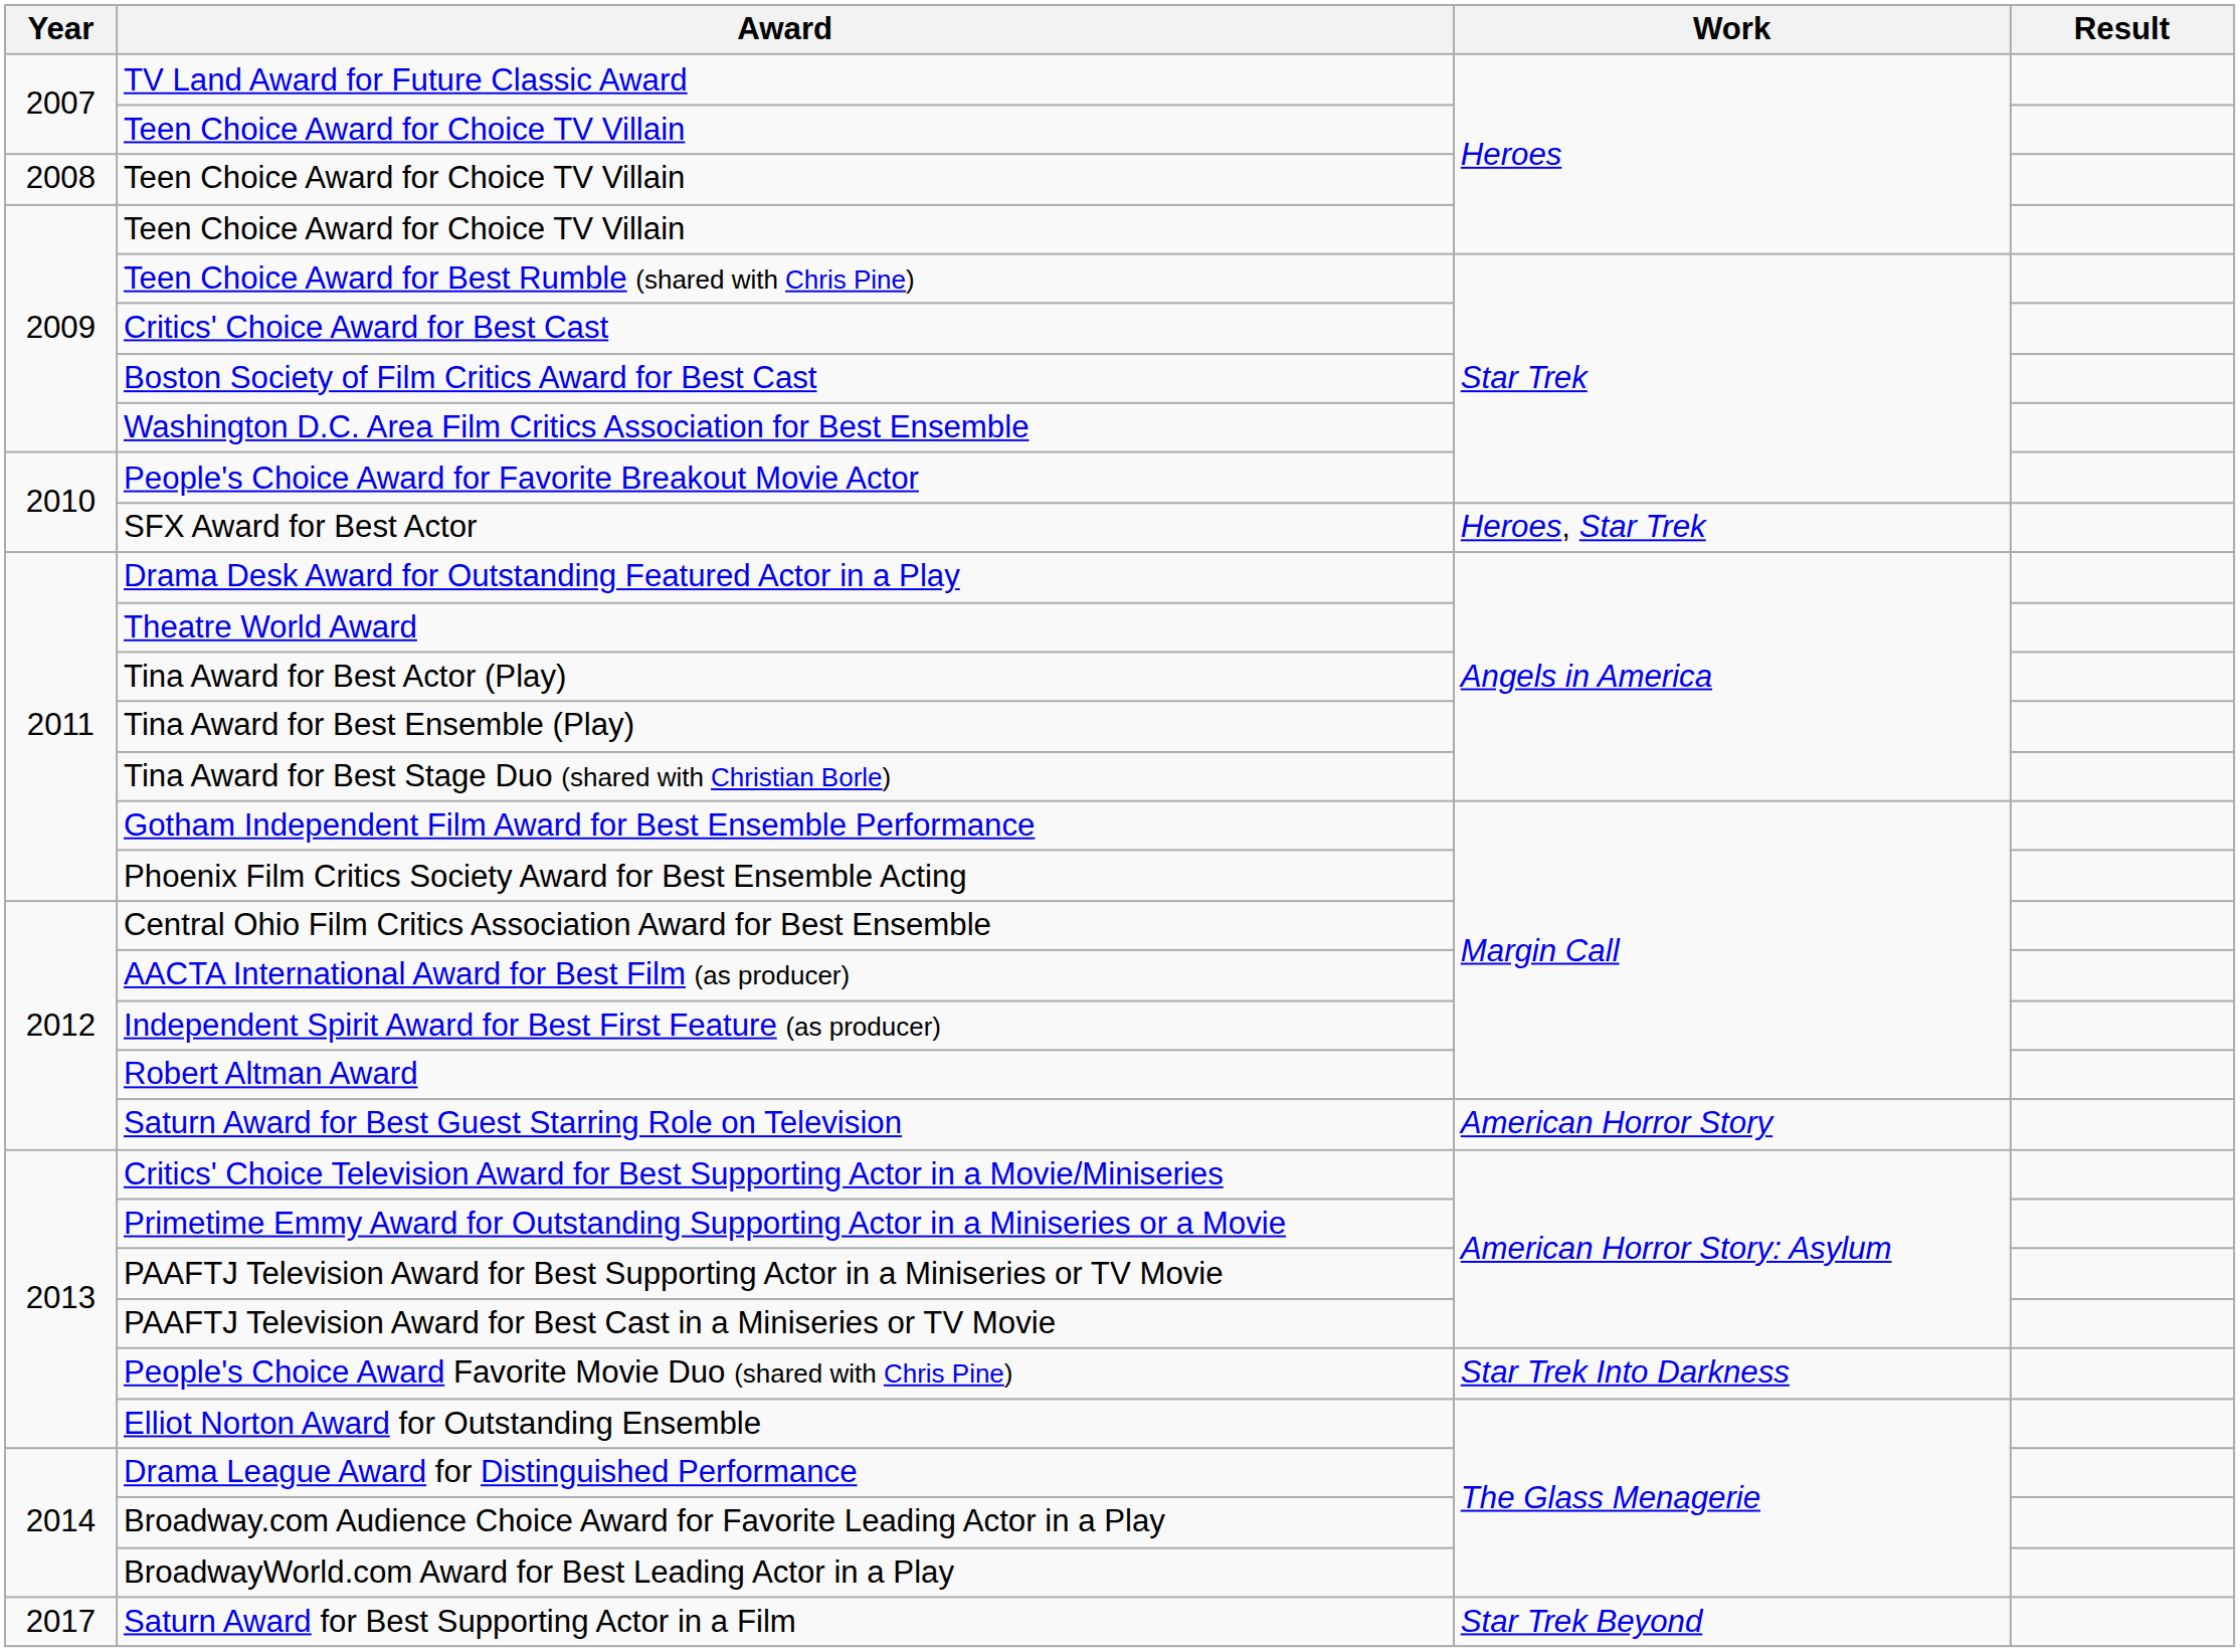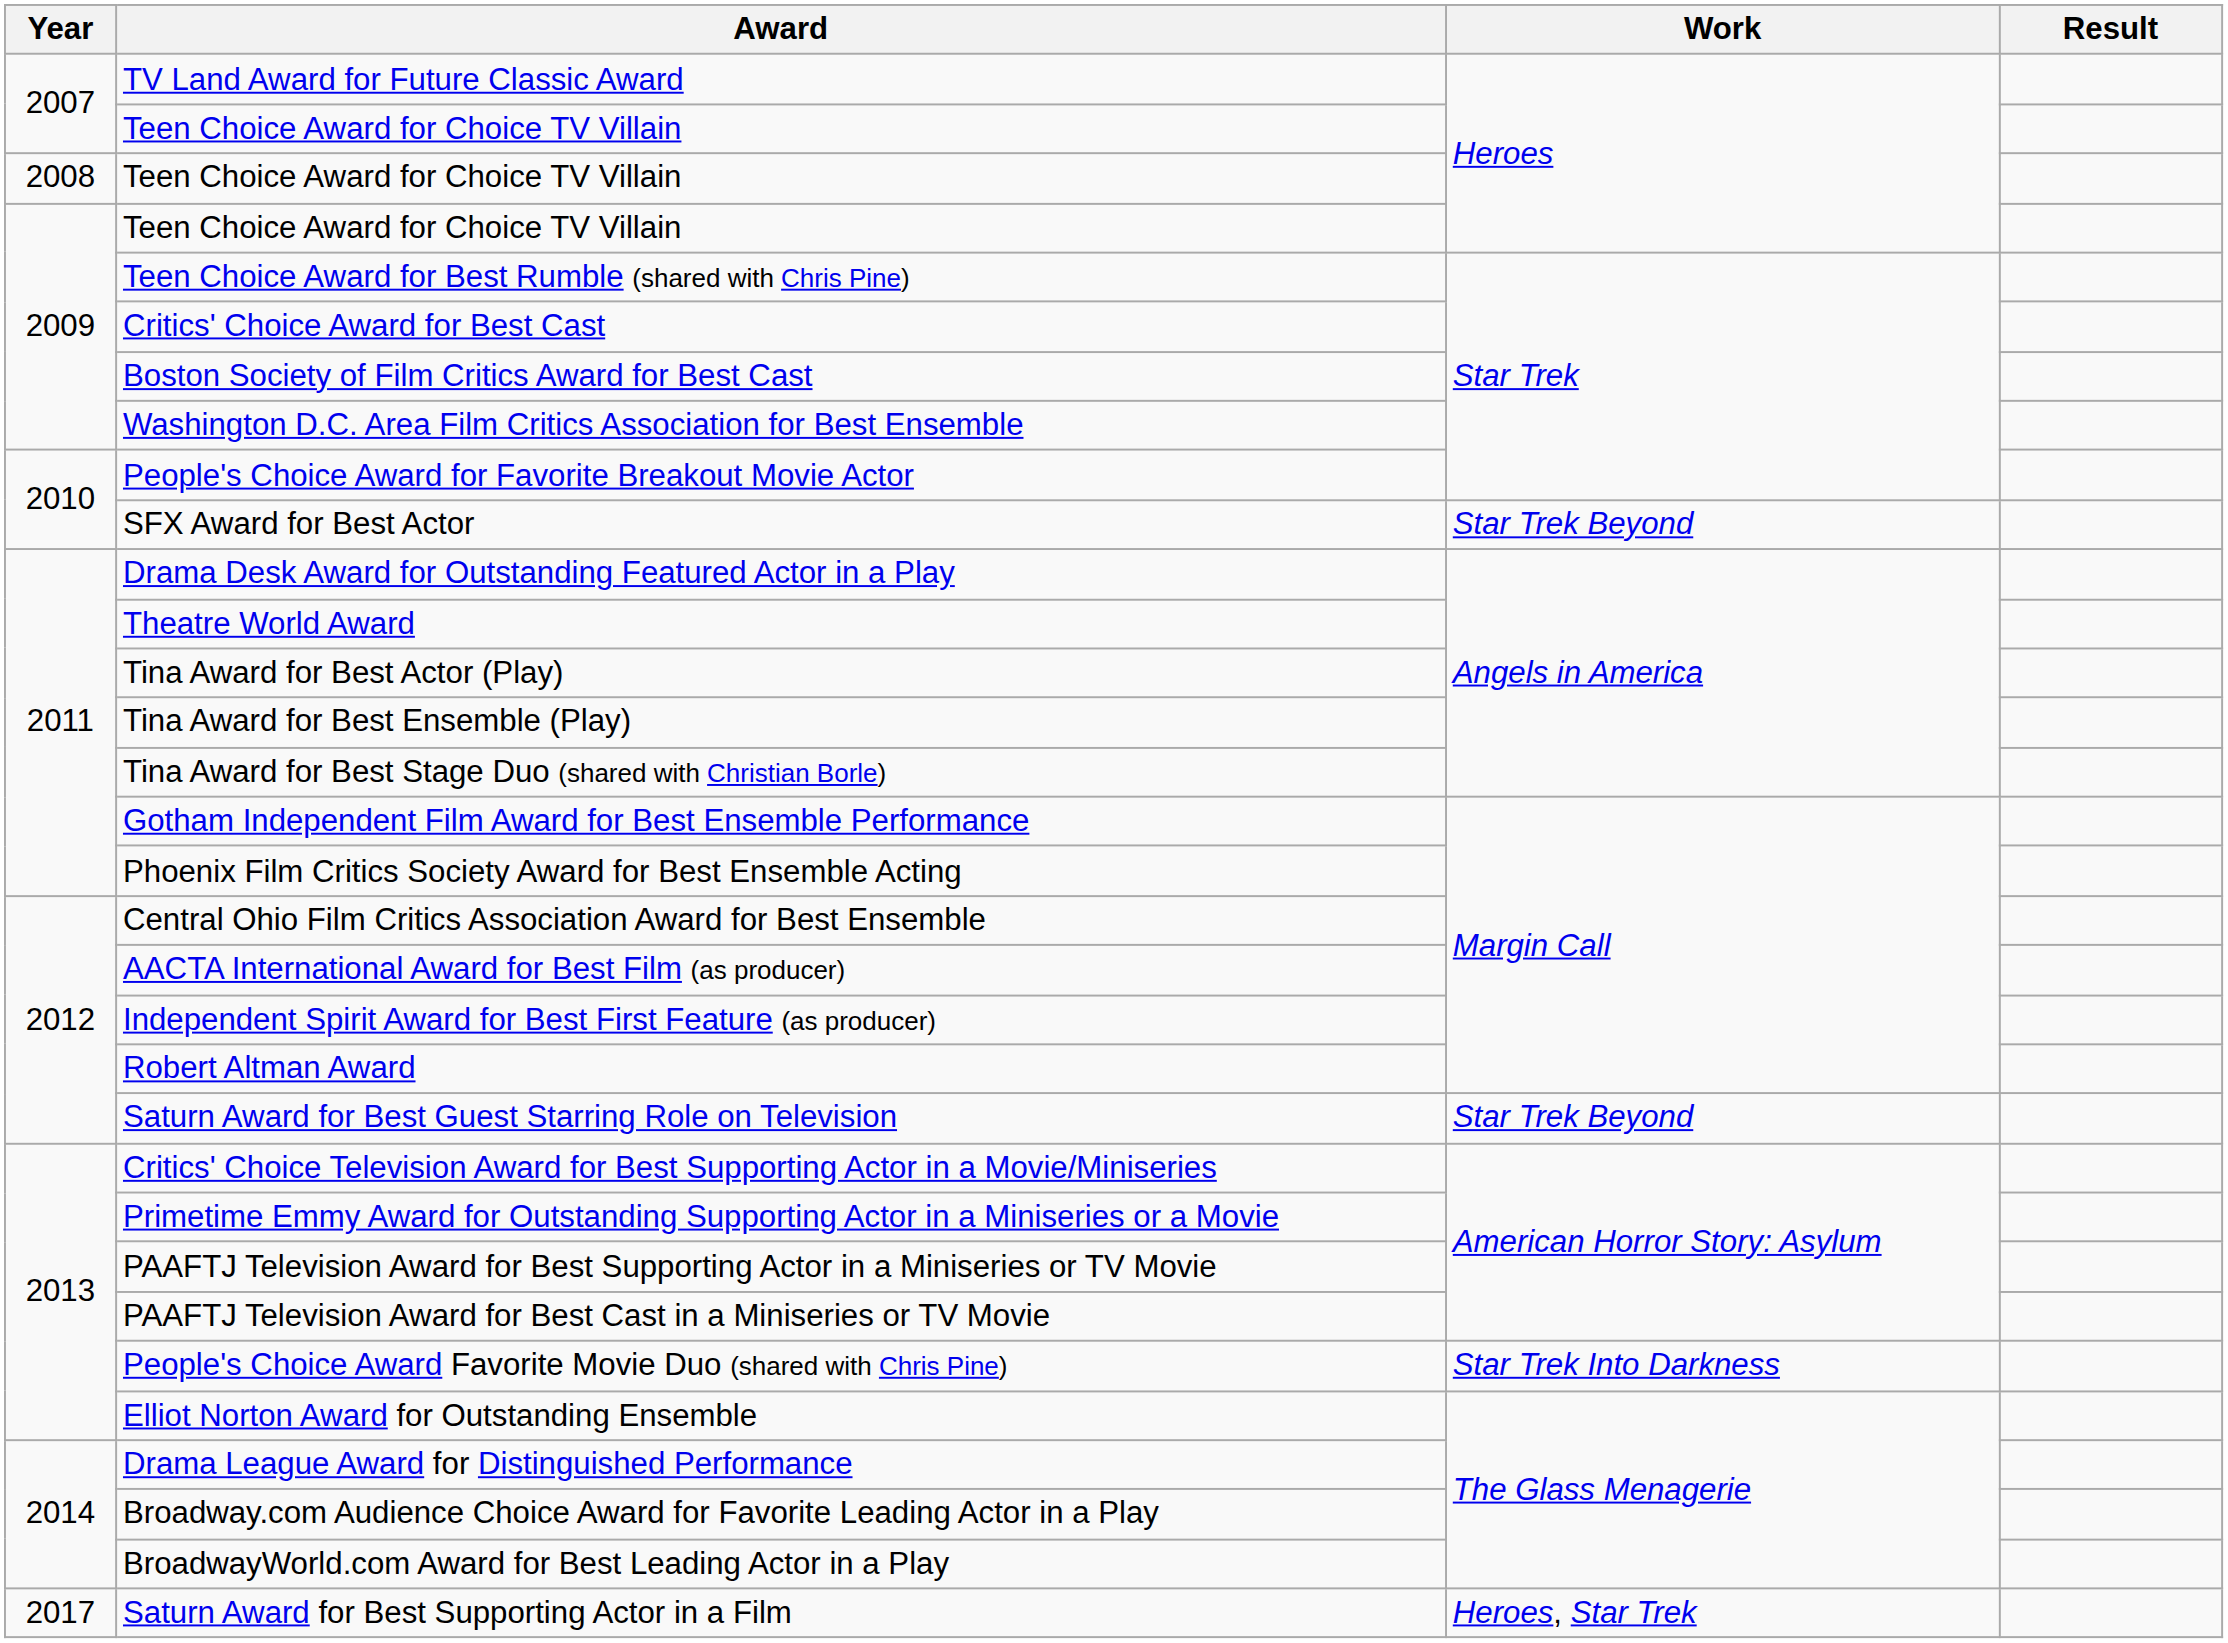SFX Award for Best Actor | Work: Heroes, Star Trek -> Star Trek Beyond
Saturn Award for Best Guest Starring Role on Television | Work: American Horror Story -> Star Trek Beyond
Saturn Award for Best Supporting Actor in a Film | Work: Star Trek Beyond -> Heroes, Star Trek
